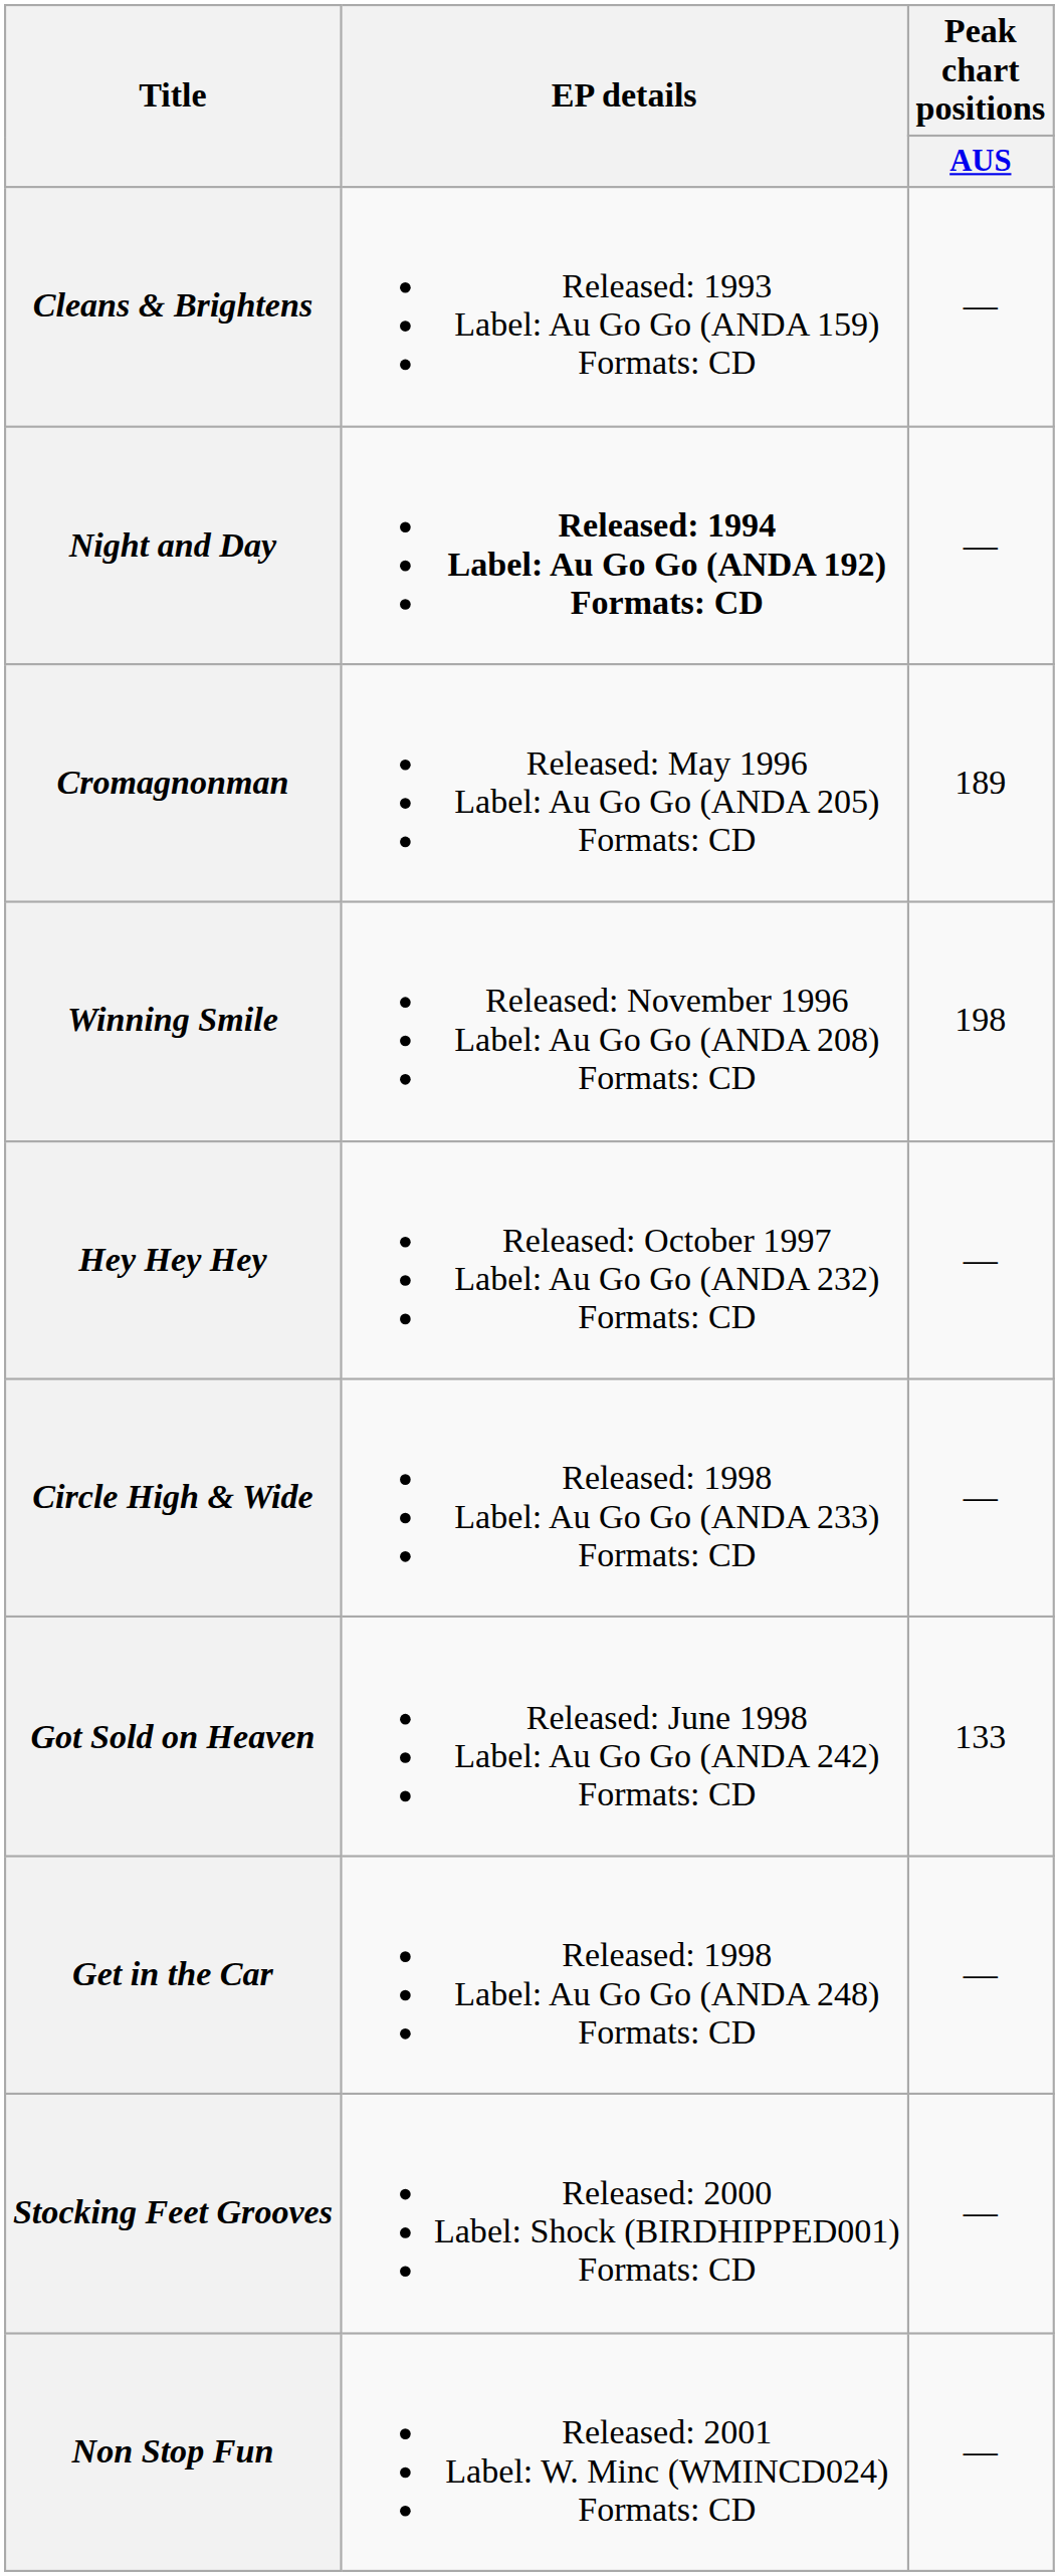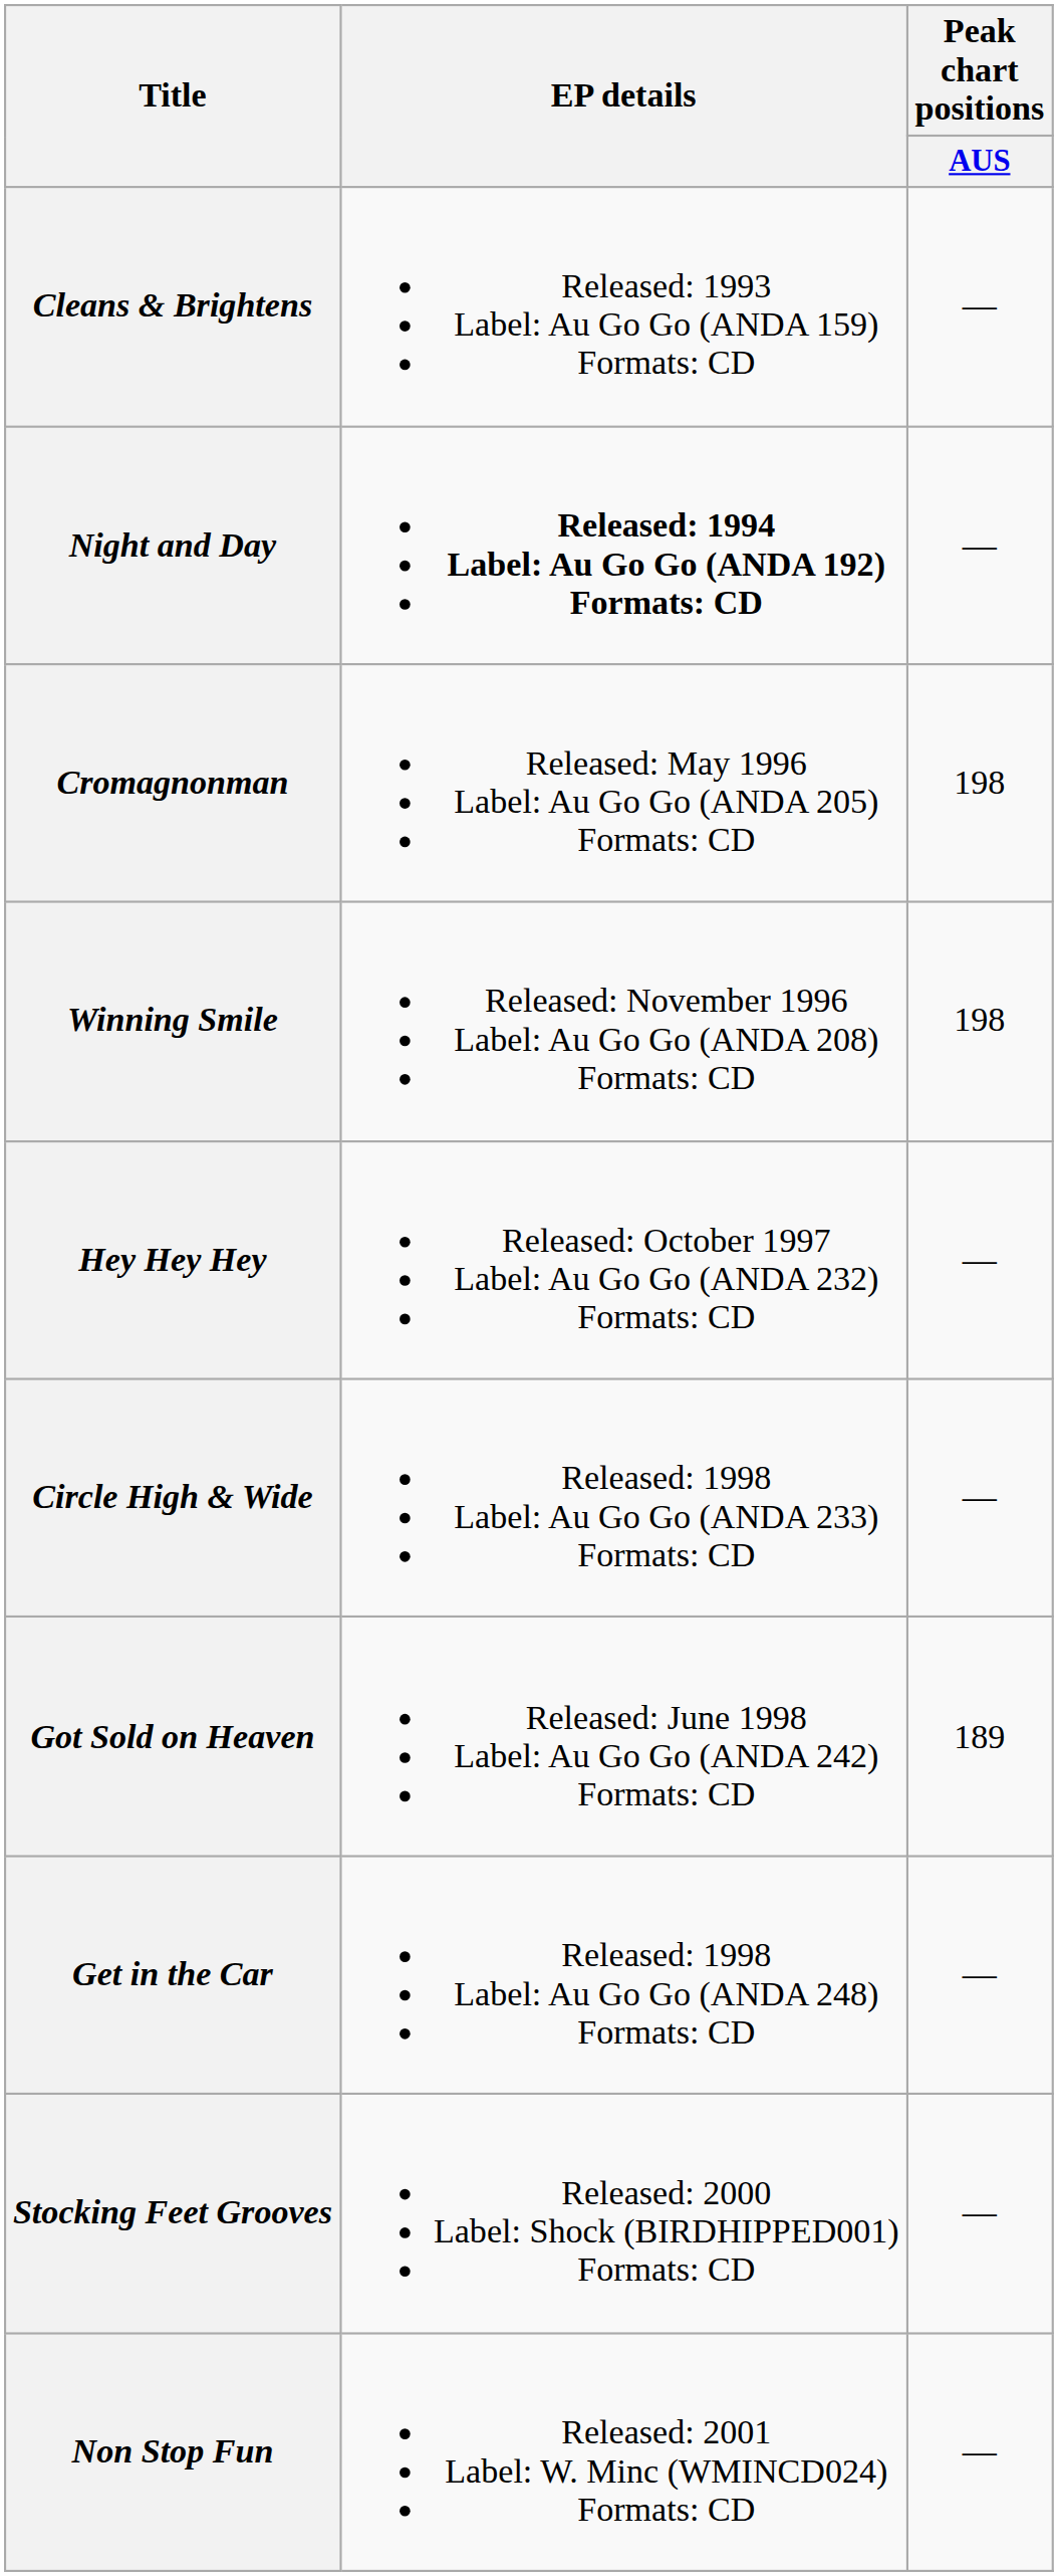Cromagnonman | Peak chart positions / AUS: 189 -> 198
Got Sold on Heaven | Peak chart positions / AUS: 133 -> 189
